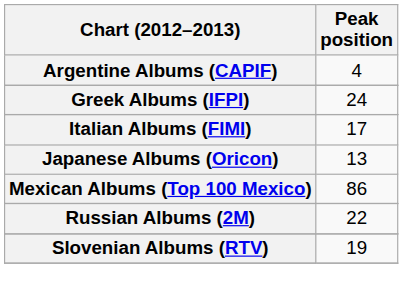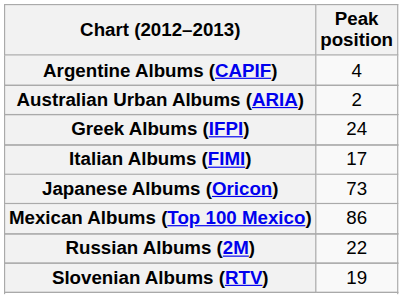+ row: Australian Urban Albums (ARIA) | 2
Japanese Albums (Oricon) | Peak position: 13 -> 73
